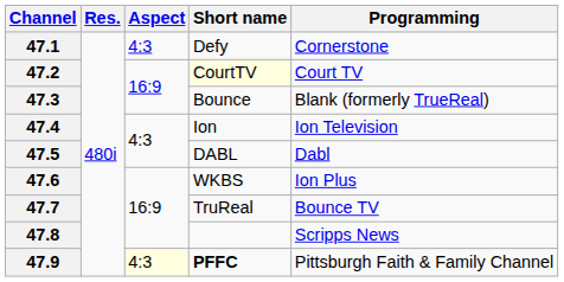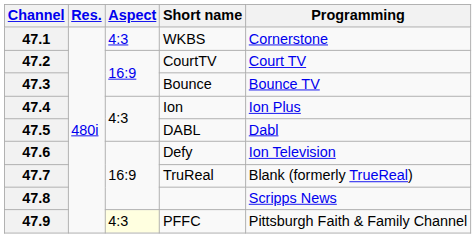47.1 | Short name: Defy -> WKBS
47.2 | Short name: lightyellow background -> no background
47.3 | Programming: Blank (formerly TrueReal) -> Bounce TV
47.4 | Programming: Ion Television -> Ion Plus
47.6 | Short name: WKBS -> Defy
47.6 | Programming: Ion Plus -> Ion Television
47.7 | Programming: Bounce TV -> Blank (formerly TrueReal)
47.9 | Short name: bold -> normal
